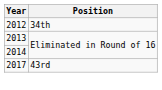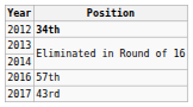2012 | Position: normal -> bold
+ row: 2016 | 57th
